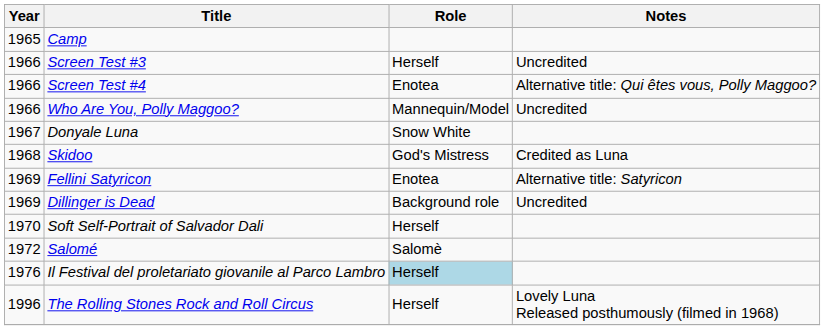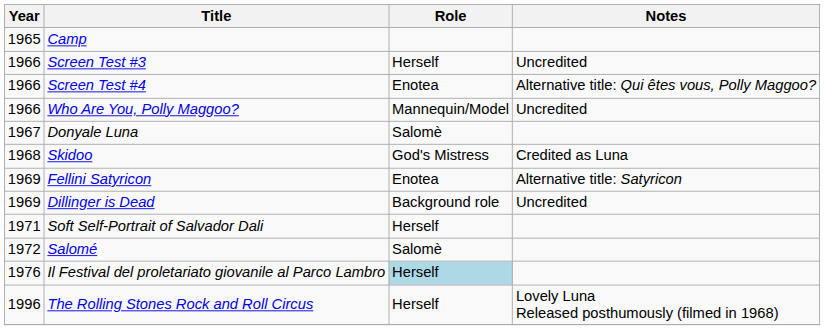Donyale Luna | Role: Snow White -> Salomè
Soft Self-Portrait of Salvador Dali | Year: 1970 -> 1971
